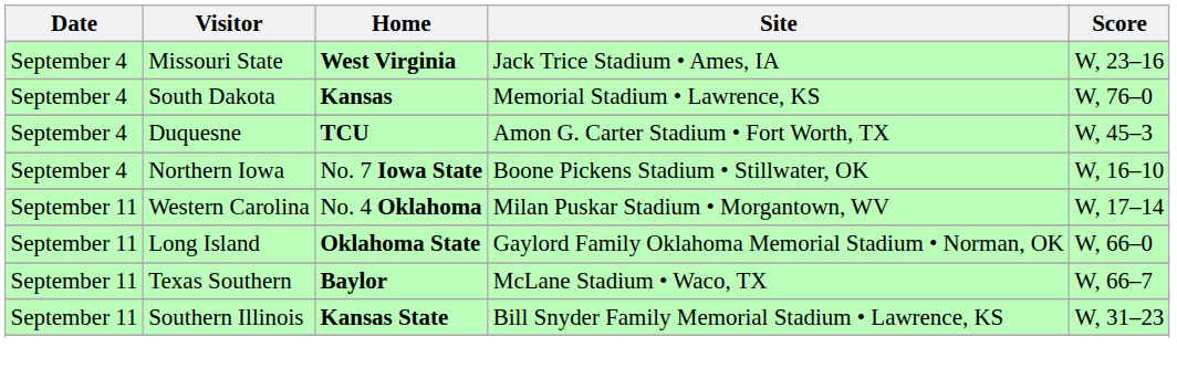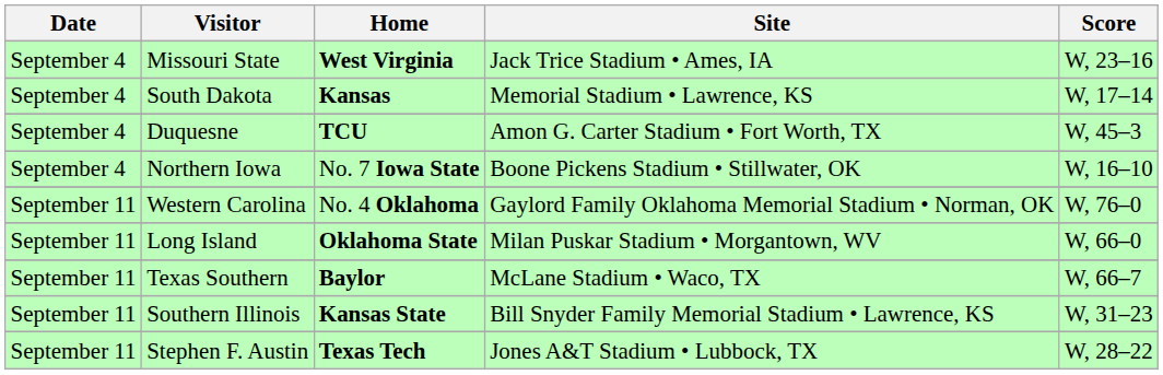South Dakota | Score: W, 76–0 -> W, 17–14
Western Carolina | Site: Milan Puskar Stadium • Morgantown, WV -> Gaylord Family Oklahoma Memorial Stadium • Norman, OK
Western Carolina | Score: W, 17–14 -> W, 76–0
Long Island | Site: Gaylord Family Oklahoma Memorial Stadium • Norman, OK -> Milan Puskar Stadium • Morgantown, WV
+ row: September 11 | Stephen F. Austin | Texas Tech | Jones A&T Stadium • Lubbock, TX | W, 28–22
